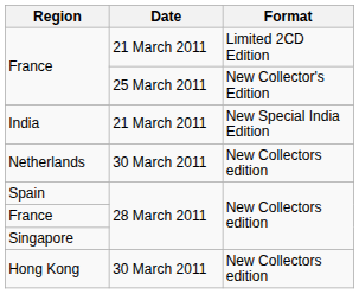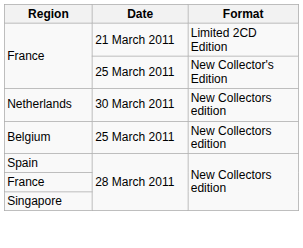- row: India | 21 March 2011 | New Special India Edition
+ row: Belgium | 25 March 2011 | New Collectors edition
- row: Hong Kong | 30 March 2011 | New Collectors edition
